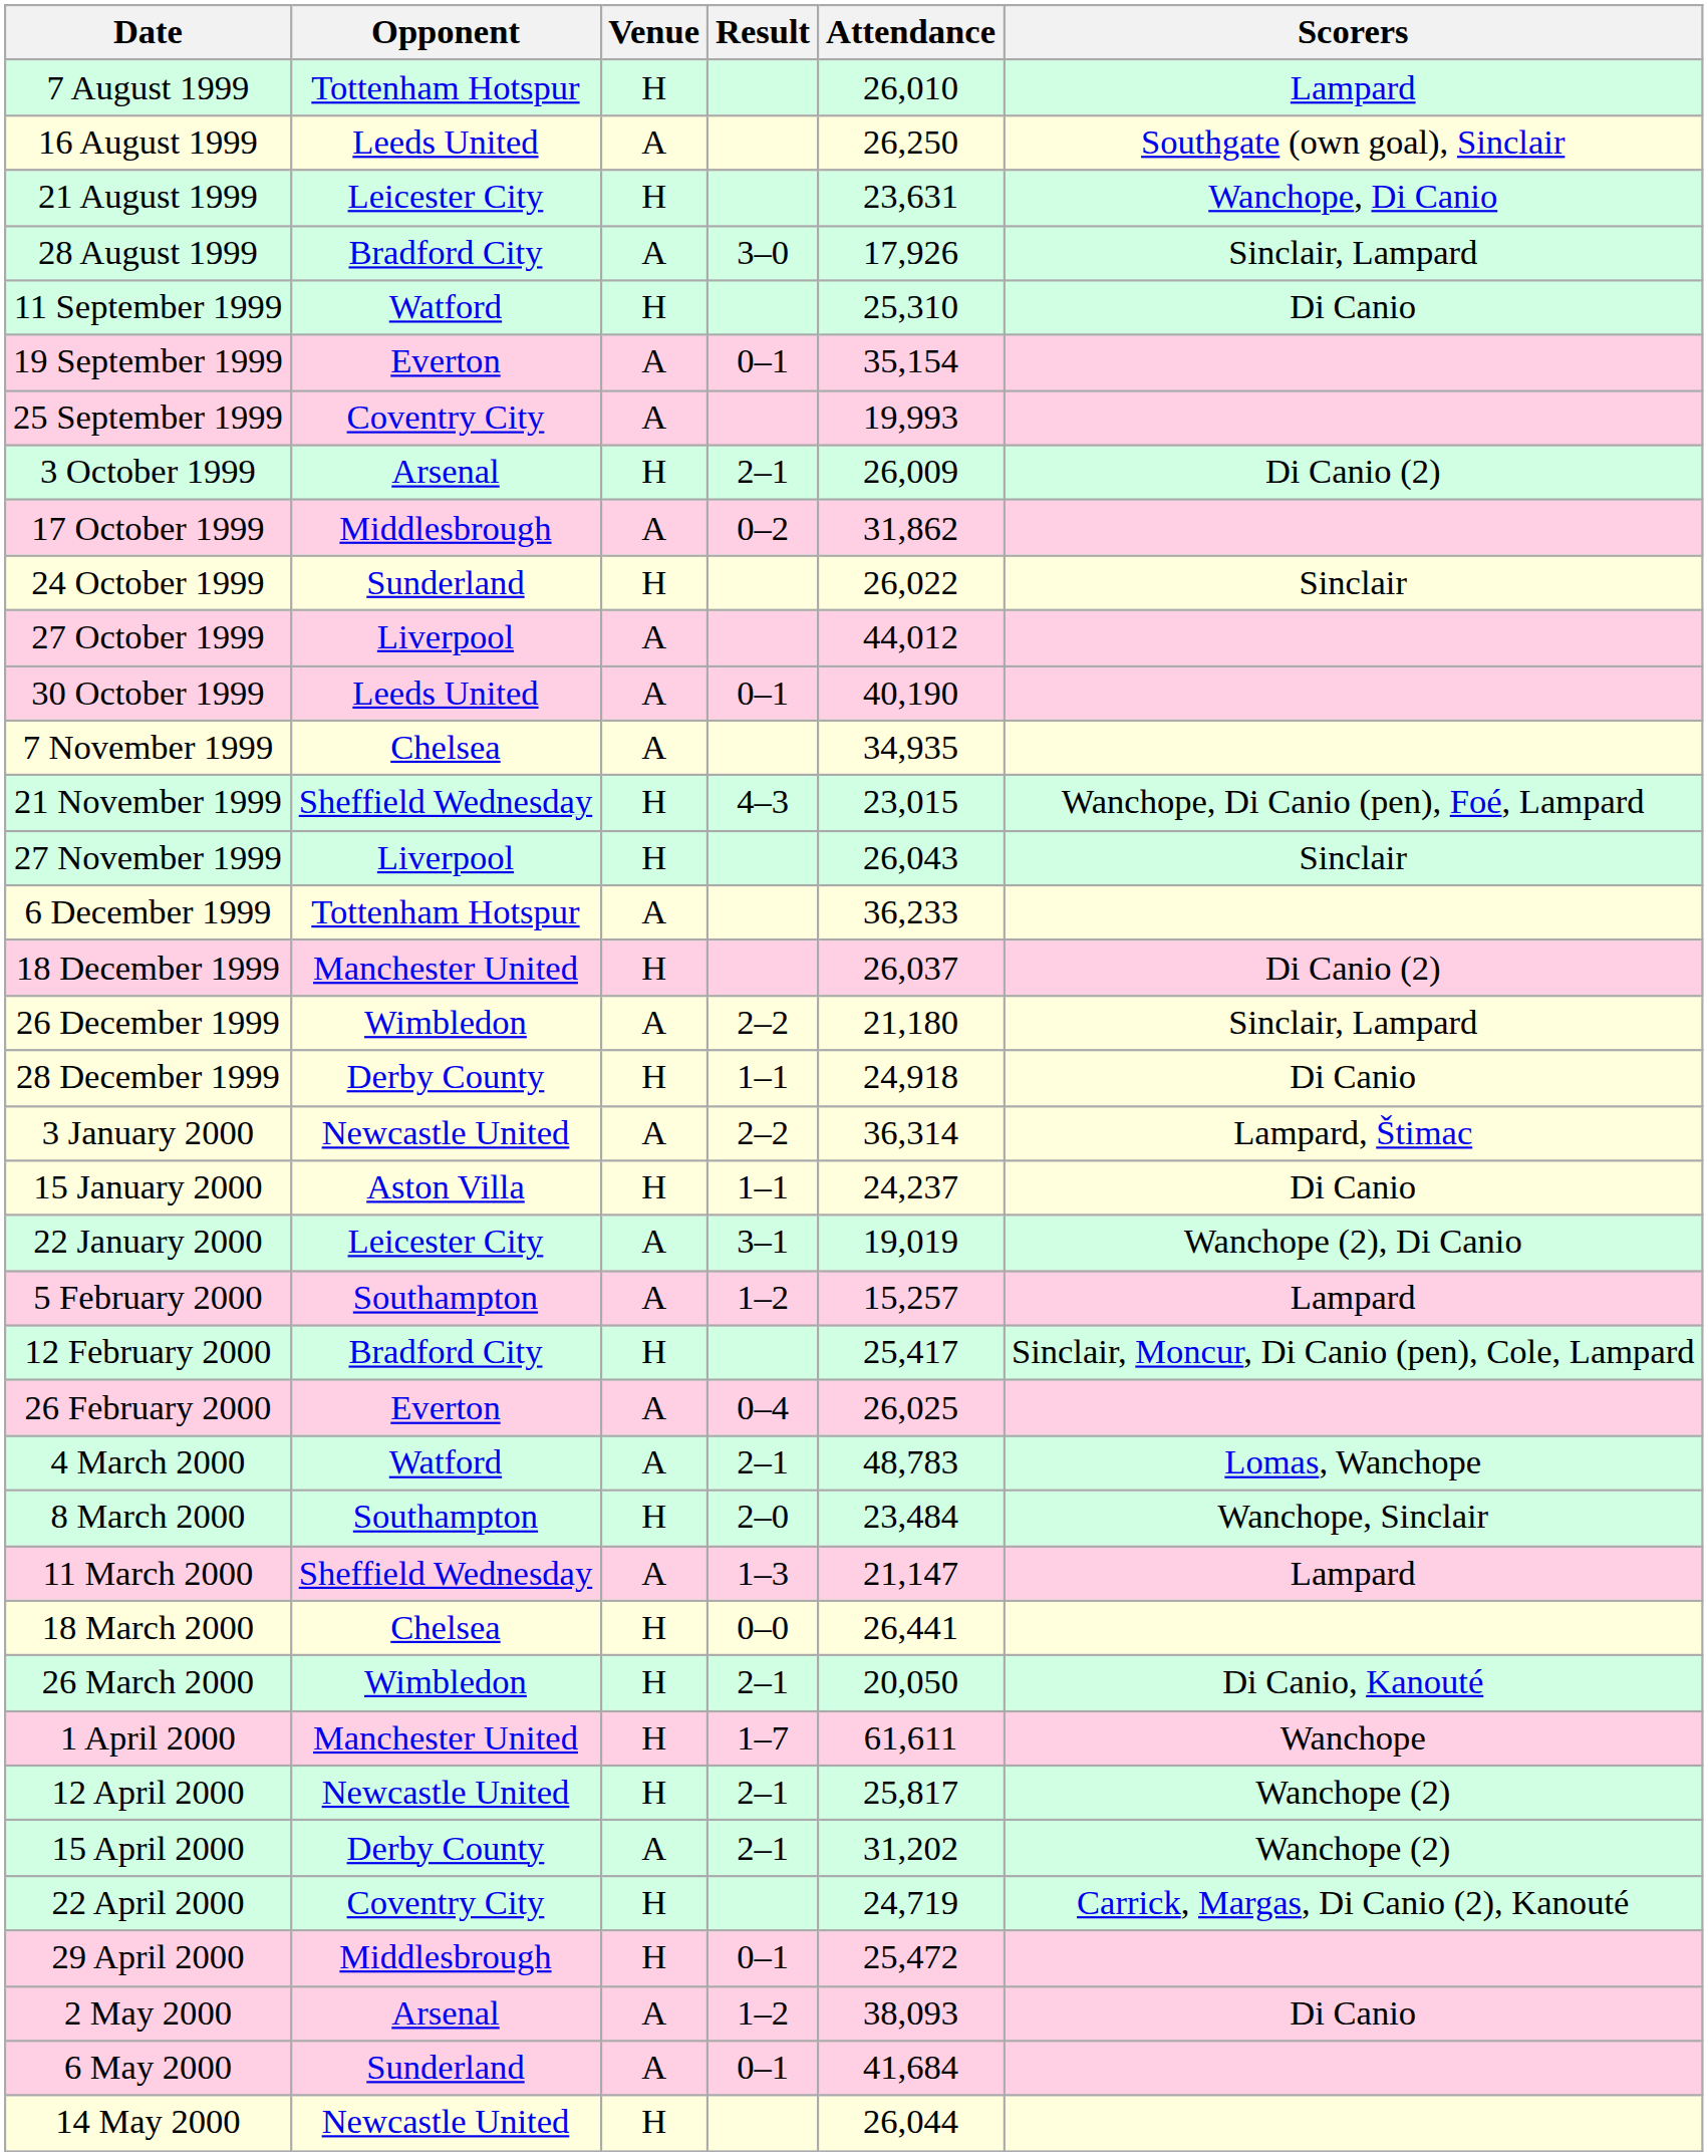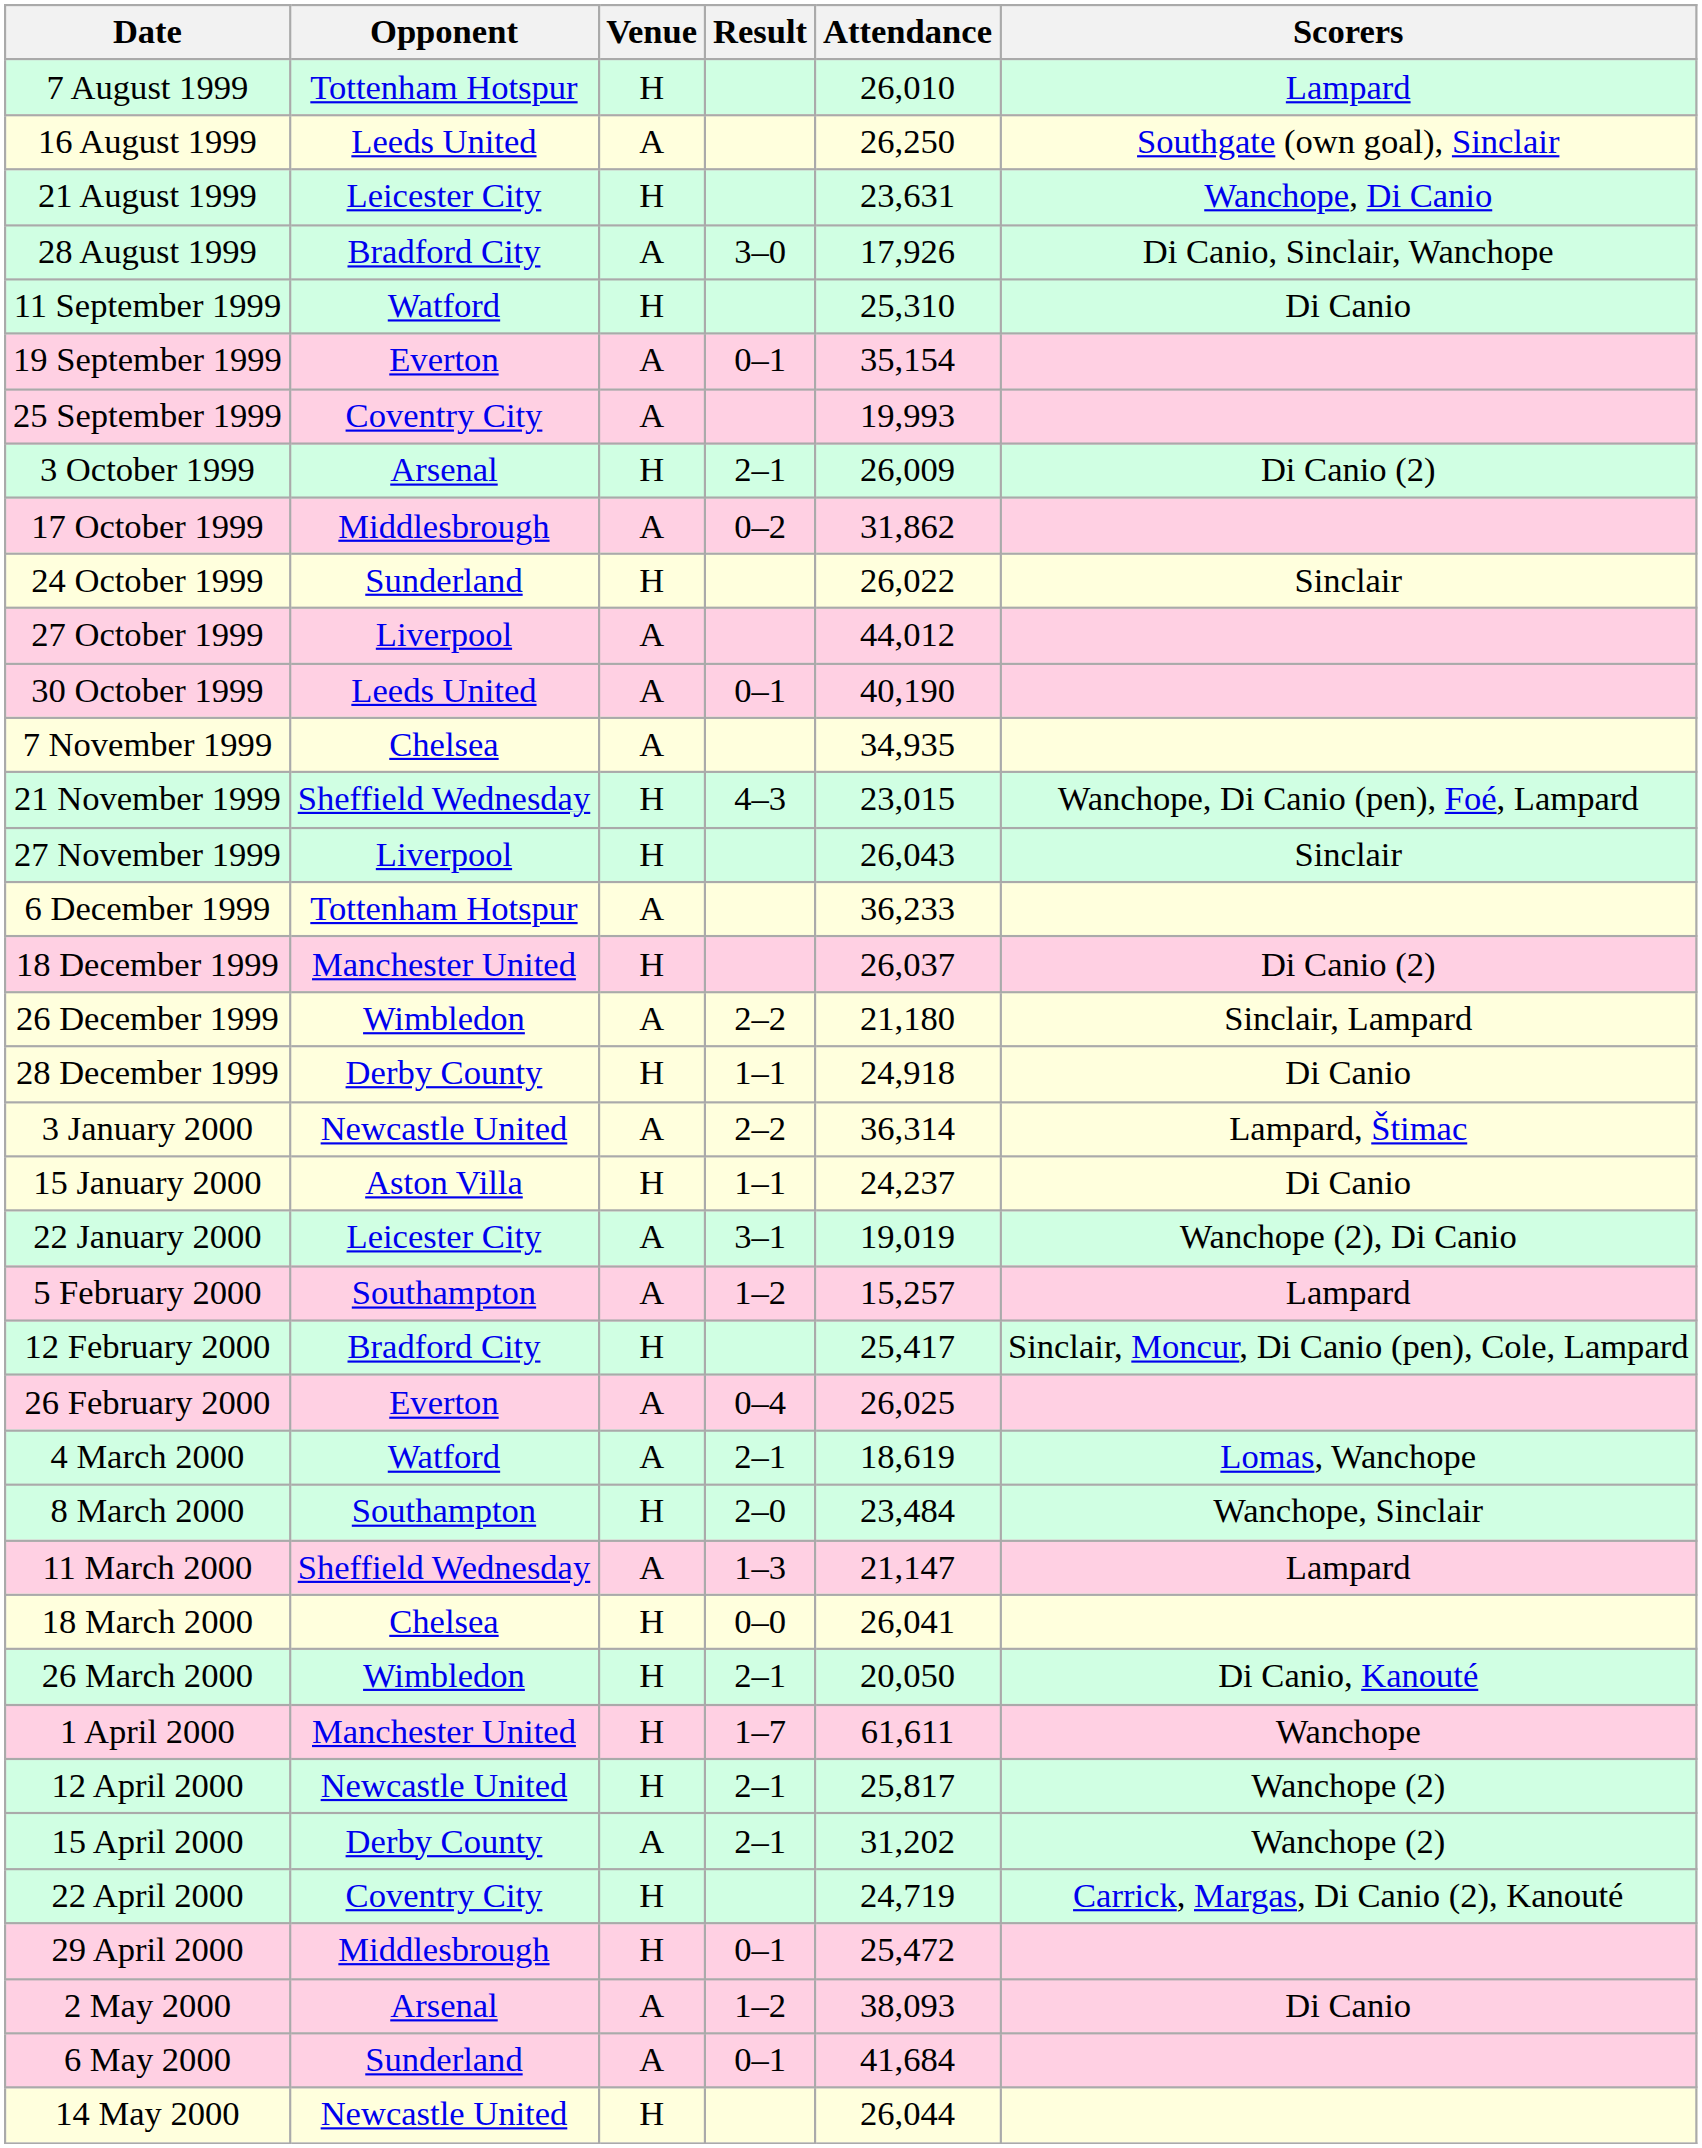28 August 1999 | Scorers: Sinclair, Lampard -> Di Canio, Sinclair, Wanchope
4 March 2000 | Attendance: 48,783 -> 18,619
18 March 2000 | Attendance: 26,441 -> 26,041
